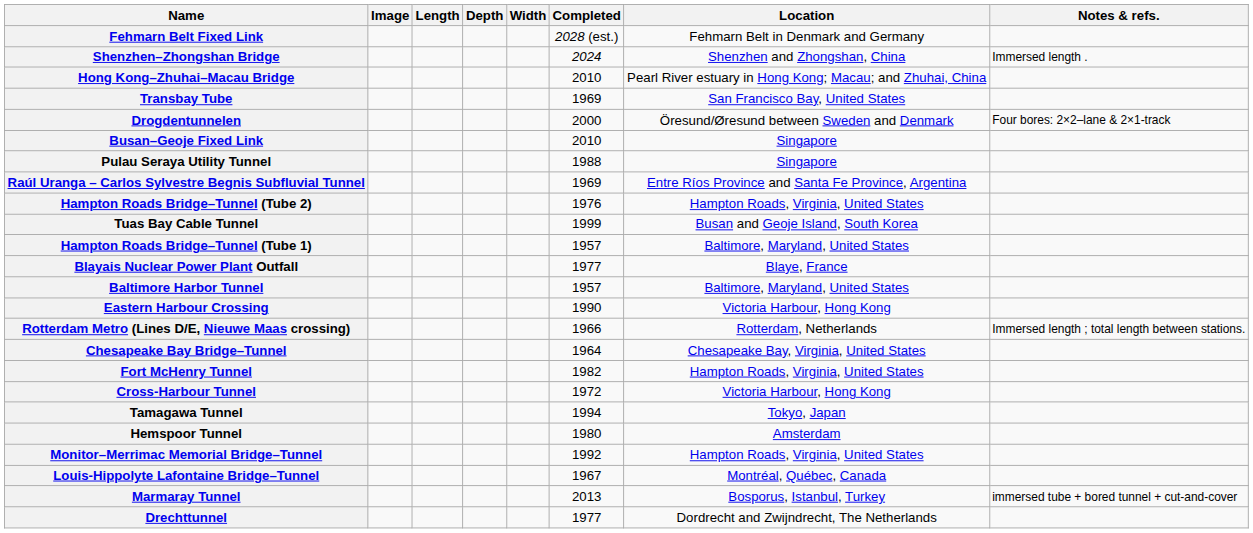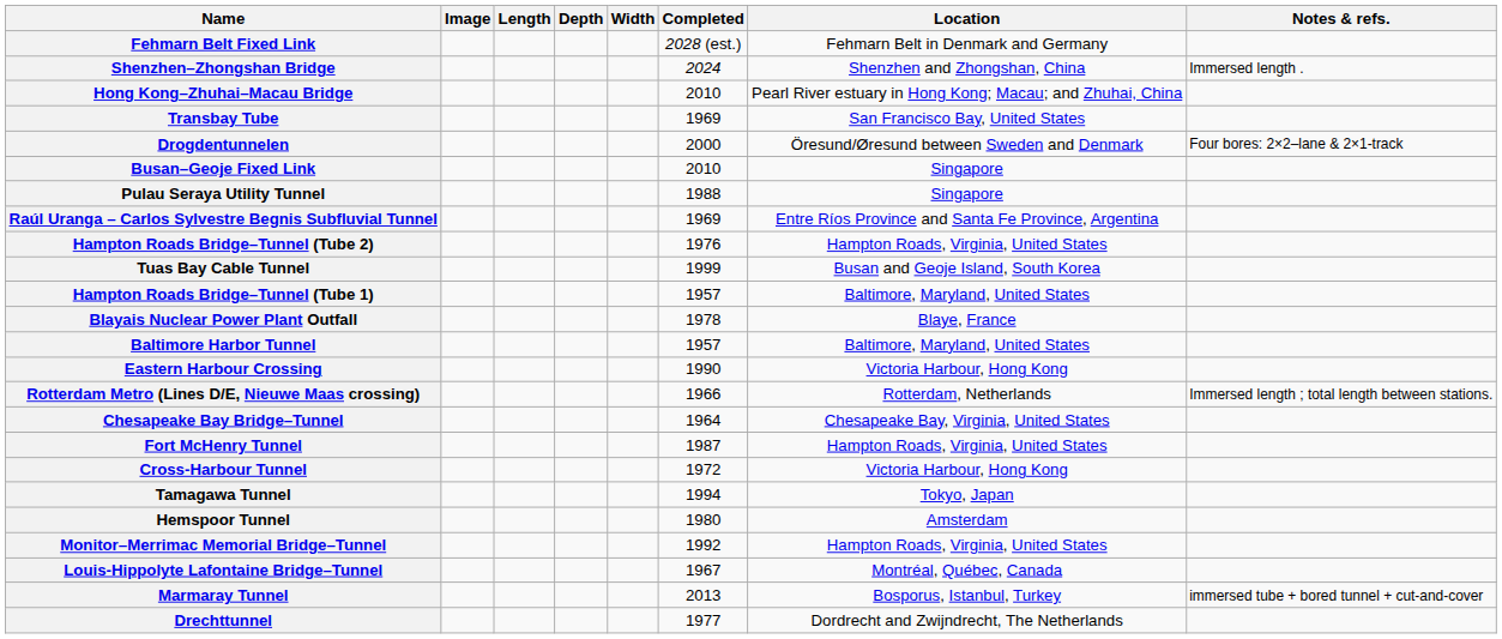Blayais Nuclear Power Plant Outfall | Completed: 1977 -> 1978
Fort McHenry Tunnel | Completed: 1982 -> 1987
